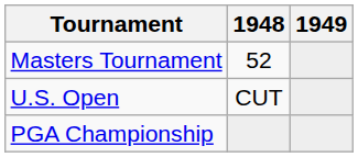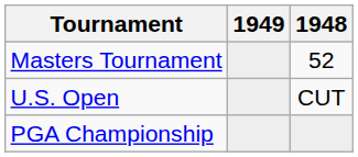columns swapped: 1948 <-> 1949
